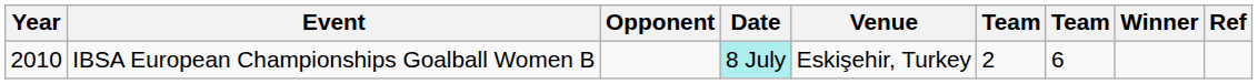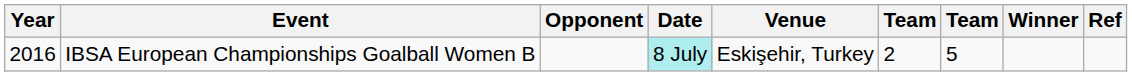IBSA European Championships Goalball Women B | Year: 2010 -> 2016
IBSA European Championships Goalball Women B | column 7: 6 -> 5
